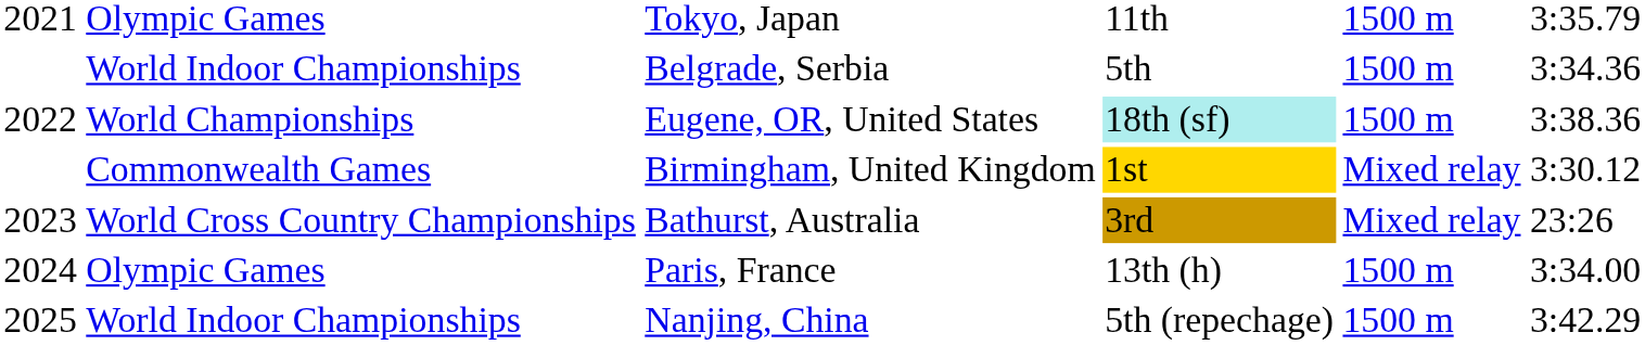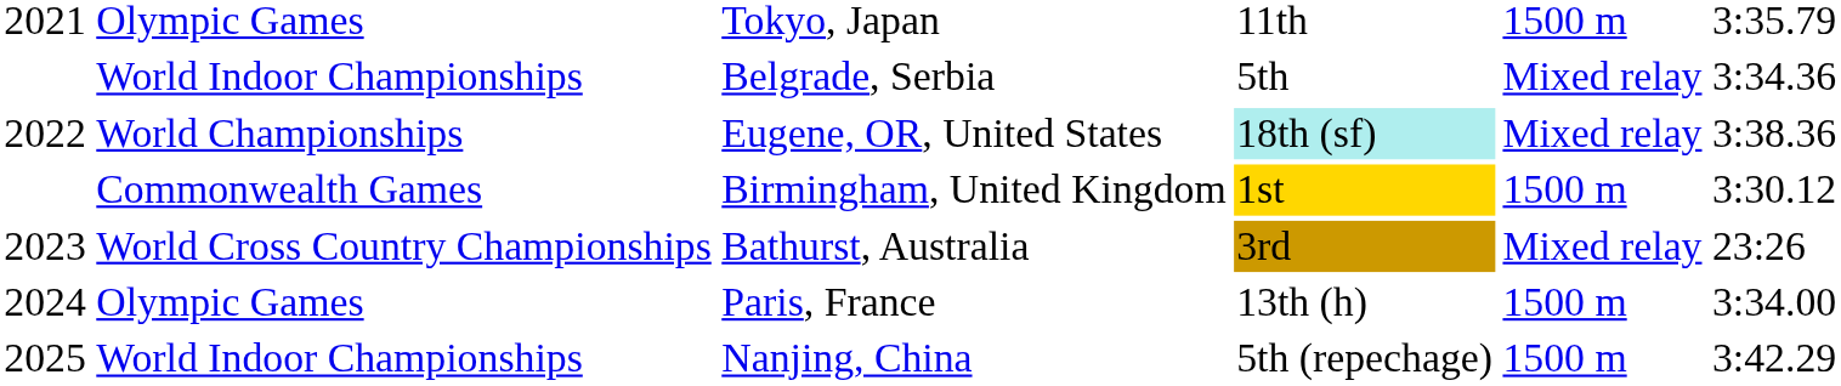Belgrade, Serbia | column 5: 1500 m -> Mixed relay
Eugene, OR, United States | column 5: 1500 m -> Mixed relay
Birmingham, United Kingdom | column 5: Mixed relay -> 1500 m
